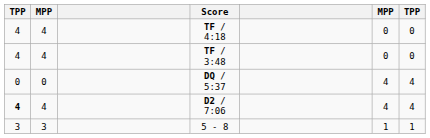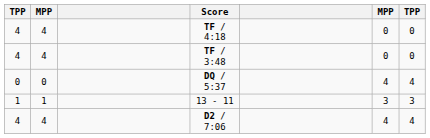+ row: 1 | 1 | 13 - 11 | 3 | 3
D2 / 7:06 | column 1: bold -> normal
- row: 3 | 3 | 5 - 8 | 1 | 1
